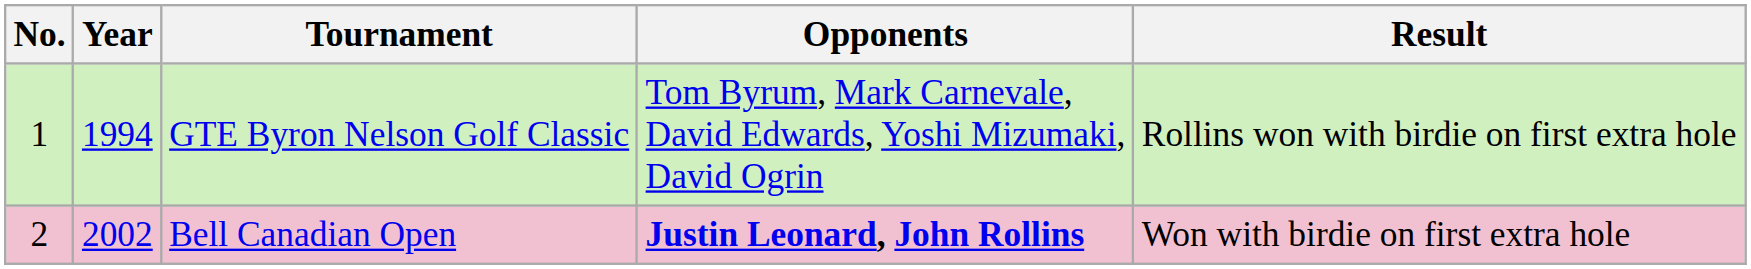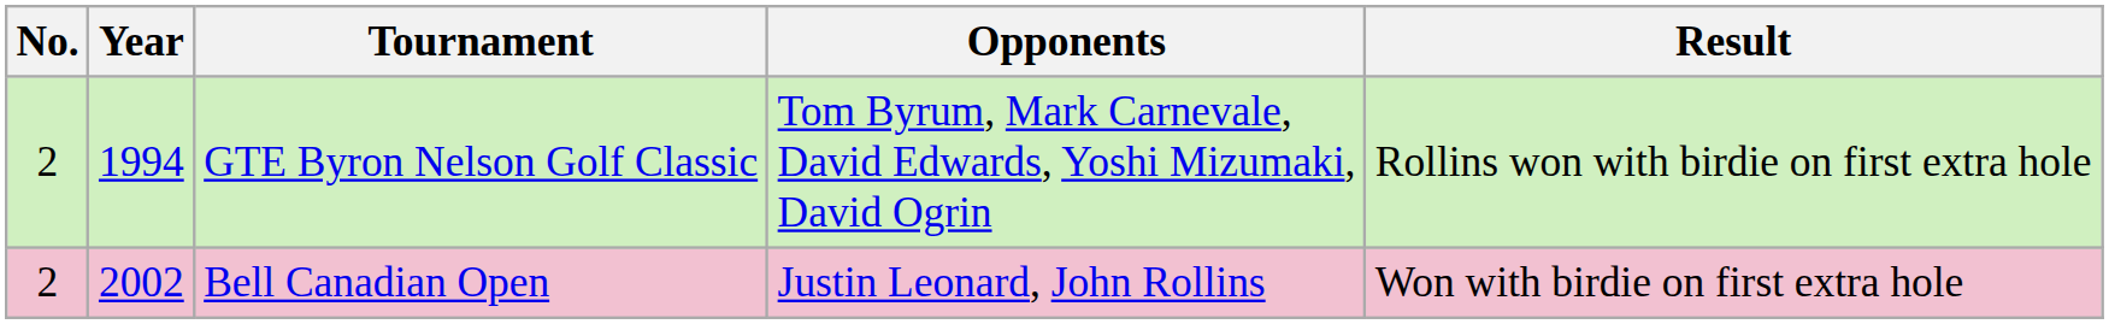GTE Byron Nelson Golf Classic | No.: 1 -> 2
Bell Canadian Open | Opponents: bold -> normal
